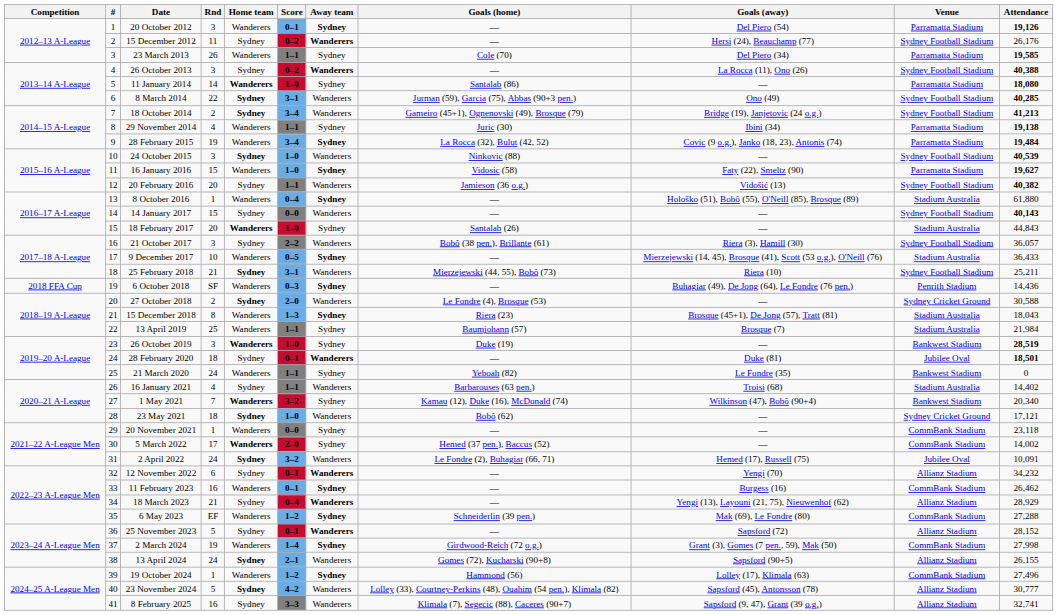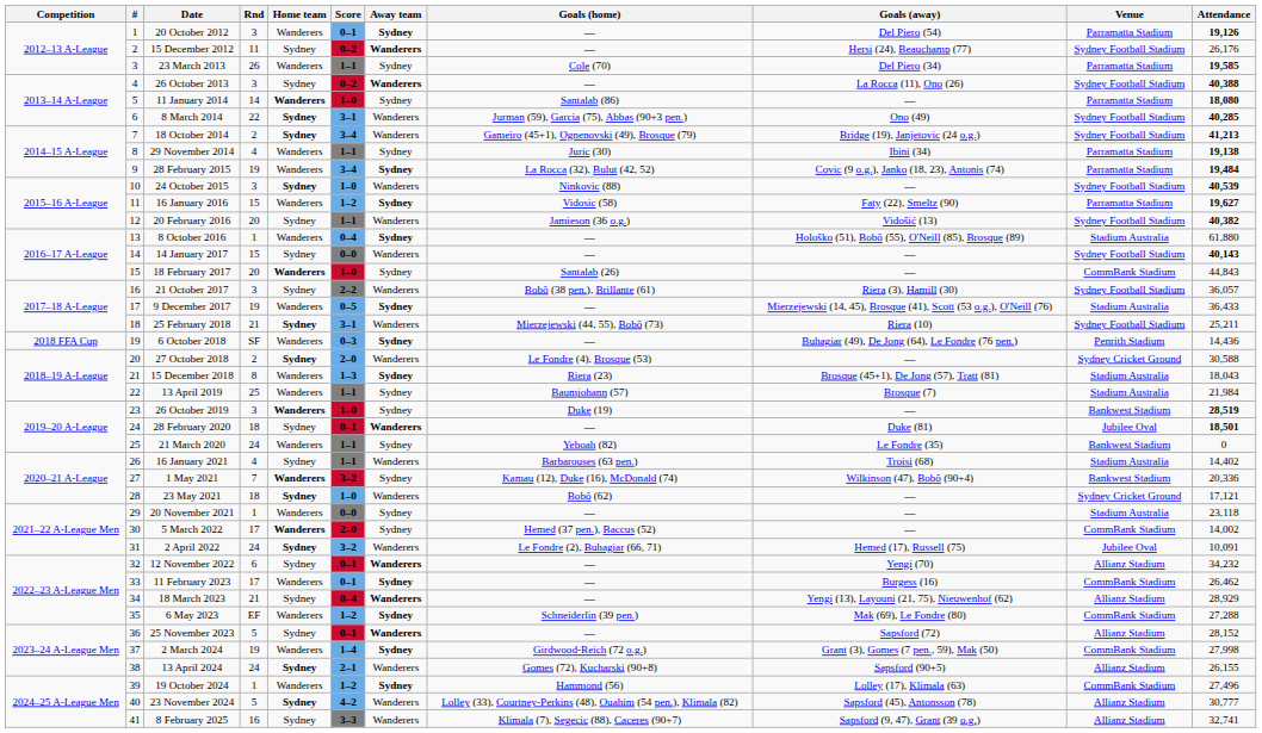16 January 2016 | Score: 1–0 -> 1–2
18 February 2017 | Venue: Stadium Australia -> CommBank Stadium
9 December 2017 | Rnd: 10 -> 19
1 May 2021 | Attendance: 20,340 -> 20,336
20 November 2021 | Venue: CommBank Stadium -> Stadium Australia
11 February 2023 | Rnd: 16 -> 17
